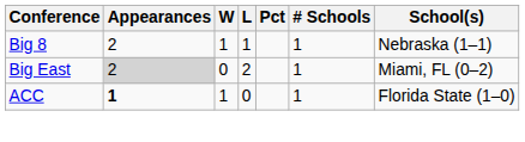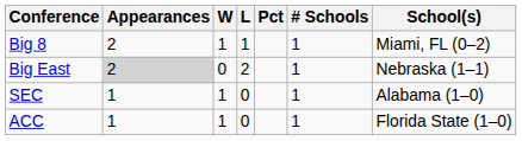Big 8 | School(s): Nebraska (1–1) -> Miami, FL (0–2)
Big East | School(s): Miami, FL (0–2) -> Nebraska (1–1)
+ row: SEC | 1 | 1 | 0 | 1 | Alabama (1–0)
ACC | Appearances: bold -> normal
